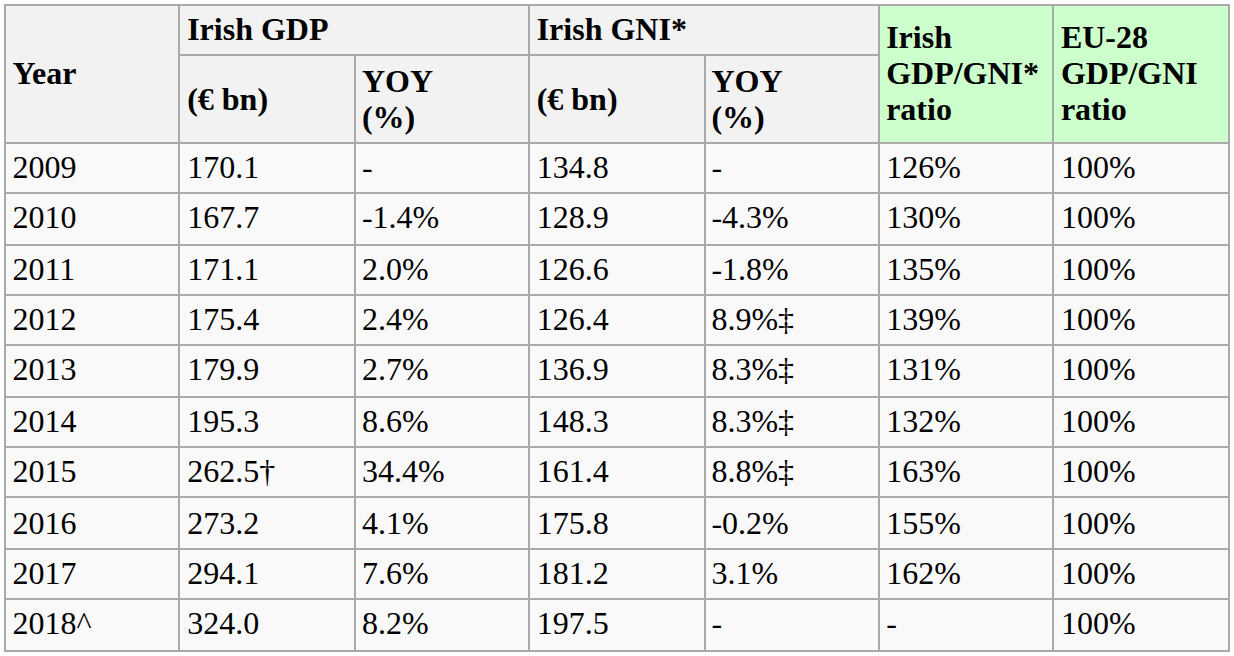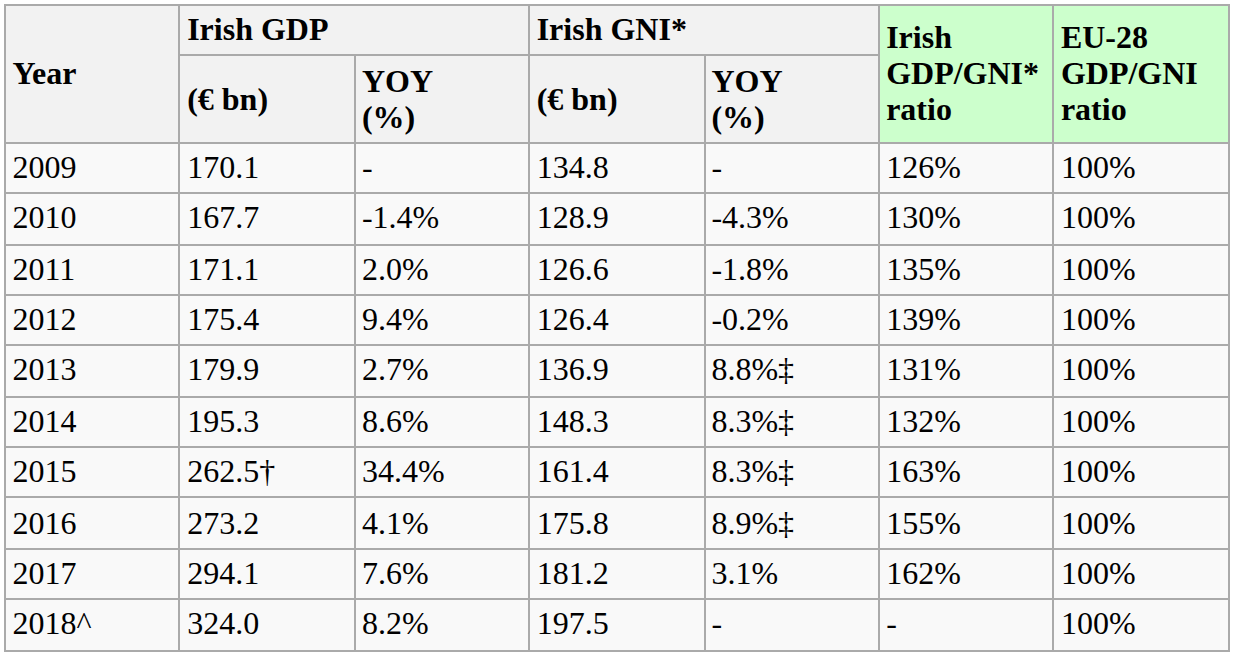2012 | Irish GDP / YOY (%): 2.4% -> 9.4%
2012 | Irish GNI* / YOY (%): 8.9%‡ -> -0.2%
2013 | Irish GNI* / YOY (%): 8.3%‡ -> 8.8%‡
2015 | Irish GNI* / YOY (%): 8.8%‡ -> 8.3%‡
2016 | Irish GNI* / YOY (%): -0.2% -> 8.9%‡
